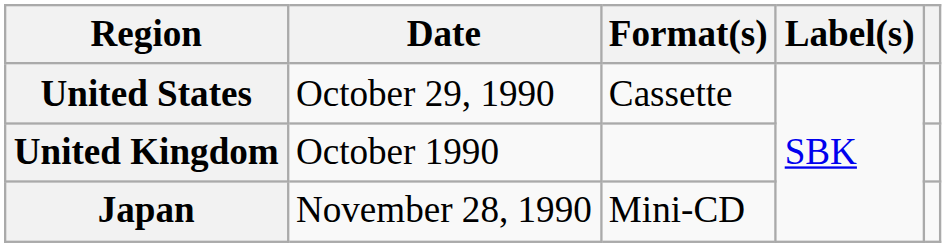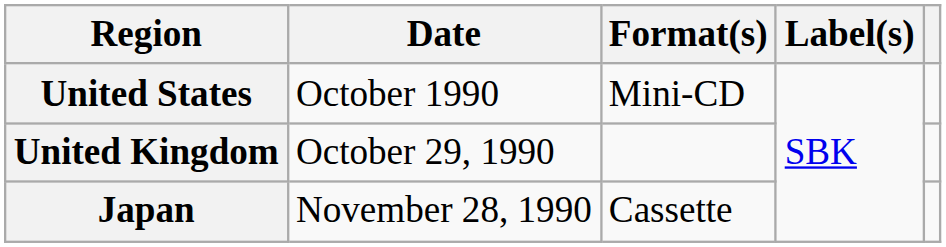United States | Date: October 29, 1990 -> October 1990
United States | Format(s): Cassette -> Mini-CD
United Kingdom | Date: October 1990 -> October 29, 1990
Japan | Format(s): Mini-CD -> Cassette
